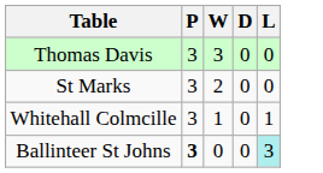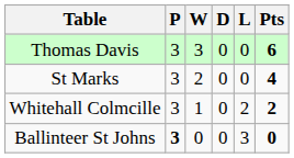+ column: Pts | 6 | 4 | 2 | 0
Whitehall Colmcille | L: 1 -> 2
Ballinteer St Johns | L: paleturquoise background -> no background
